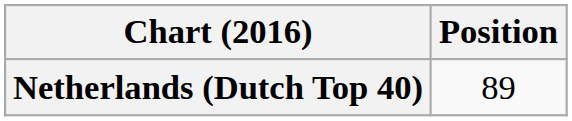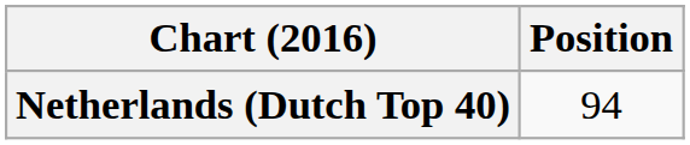Netherlands (Dutch Top 40) | Position: 89 -> 94
